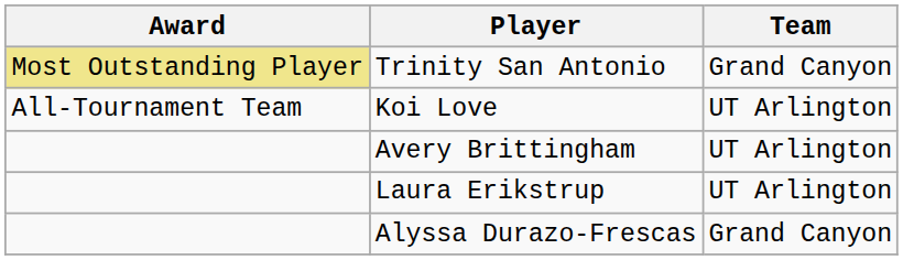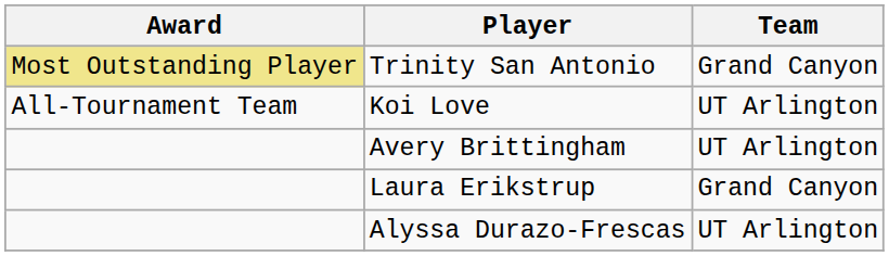Laura Erikstrup | Team: UT Arlington -> Grand Canyon
Alyssa Durazo-Frescas | Team: Grand Canyon -> UT Arlington
